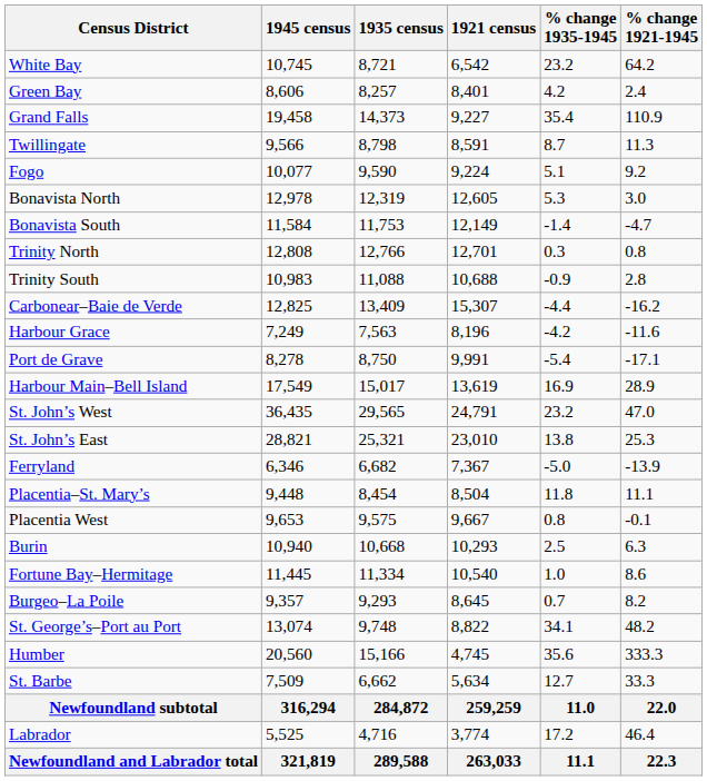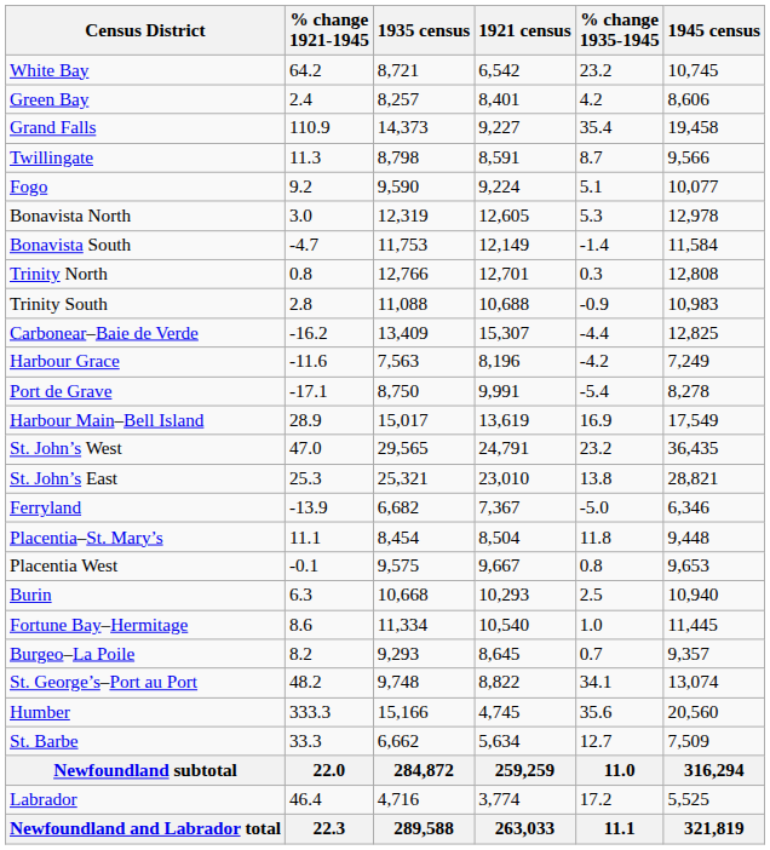columns swapped: 1945 census <-> % change 1921-1945
